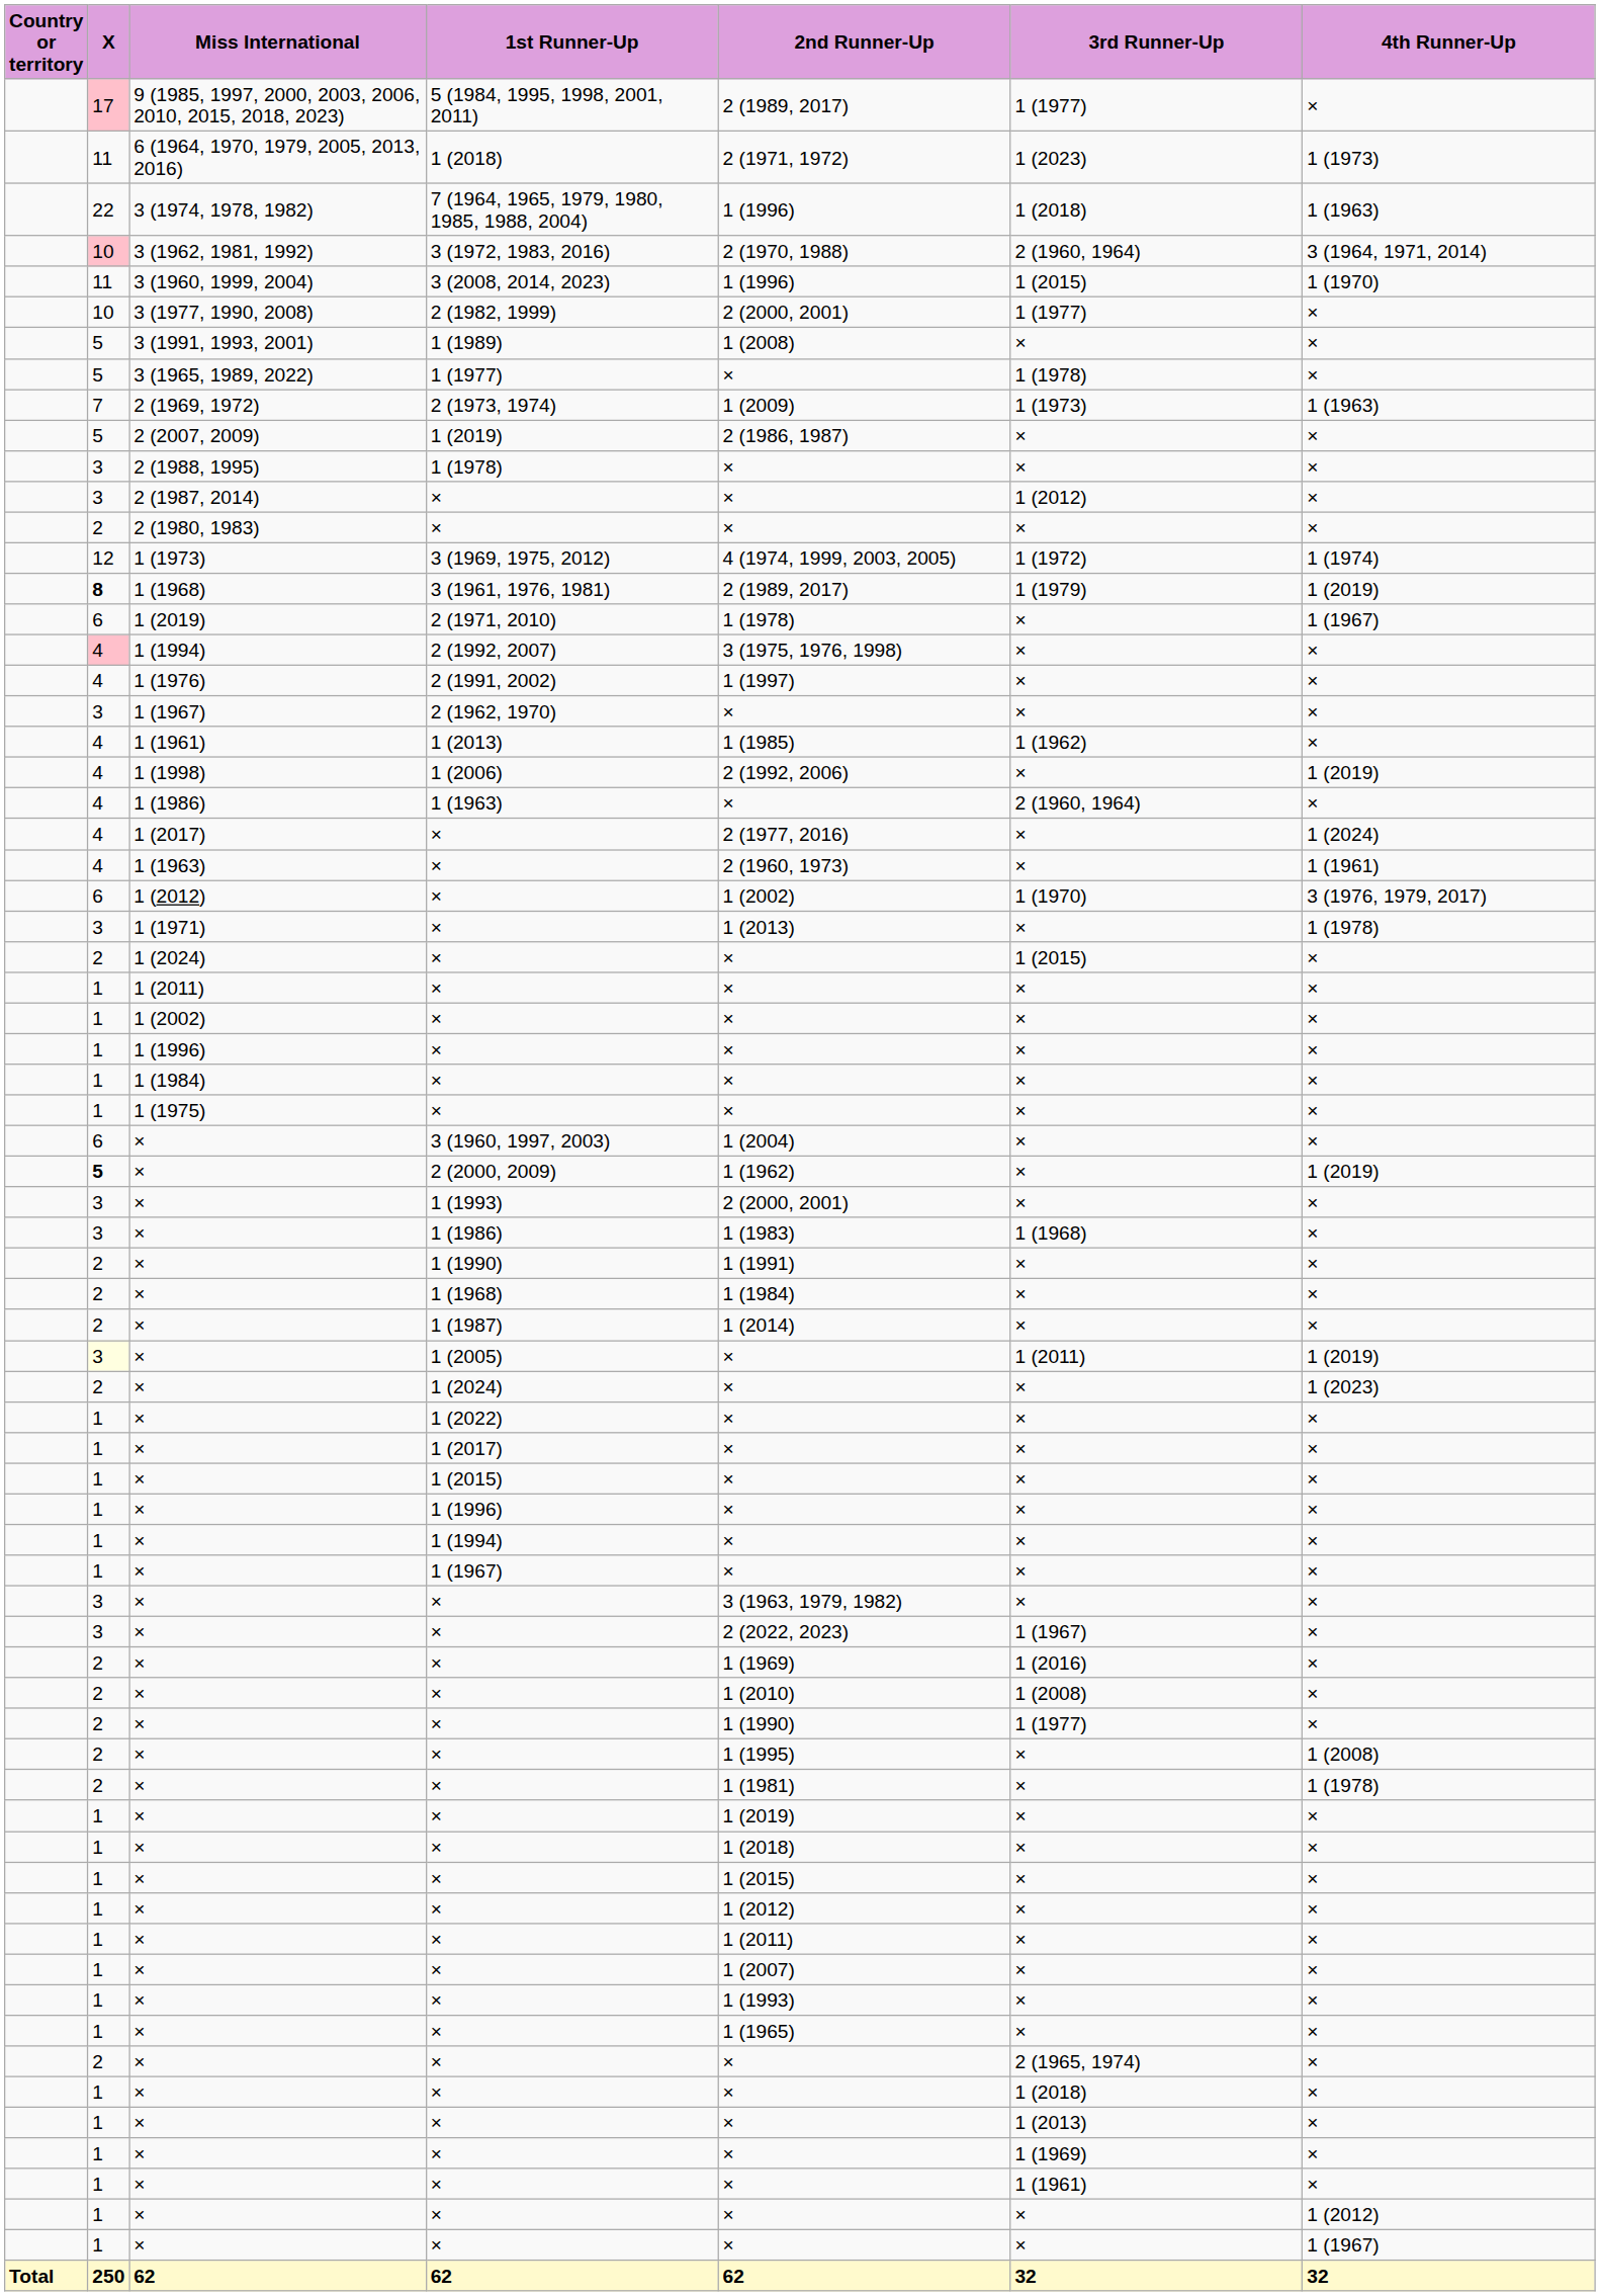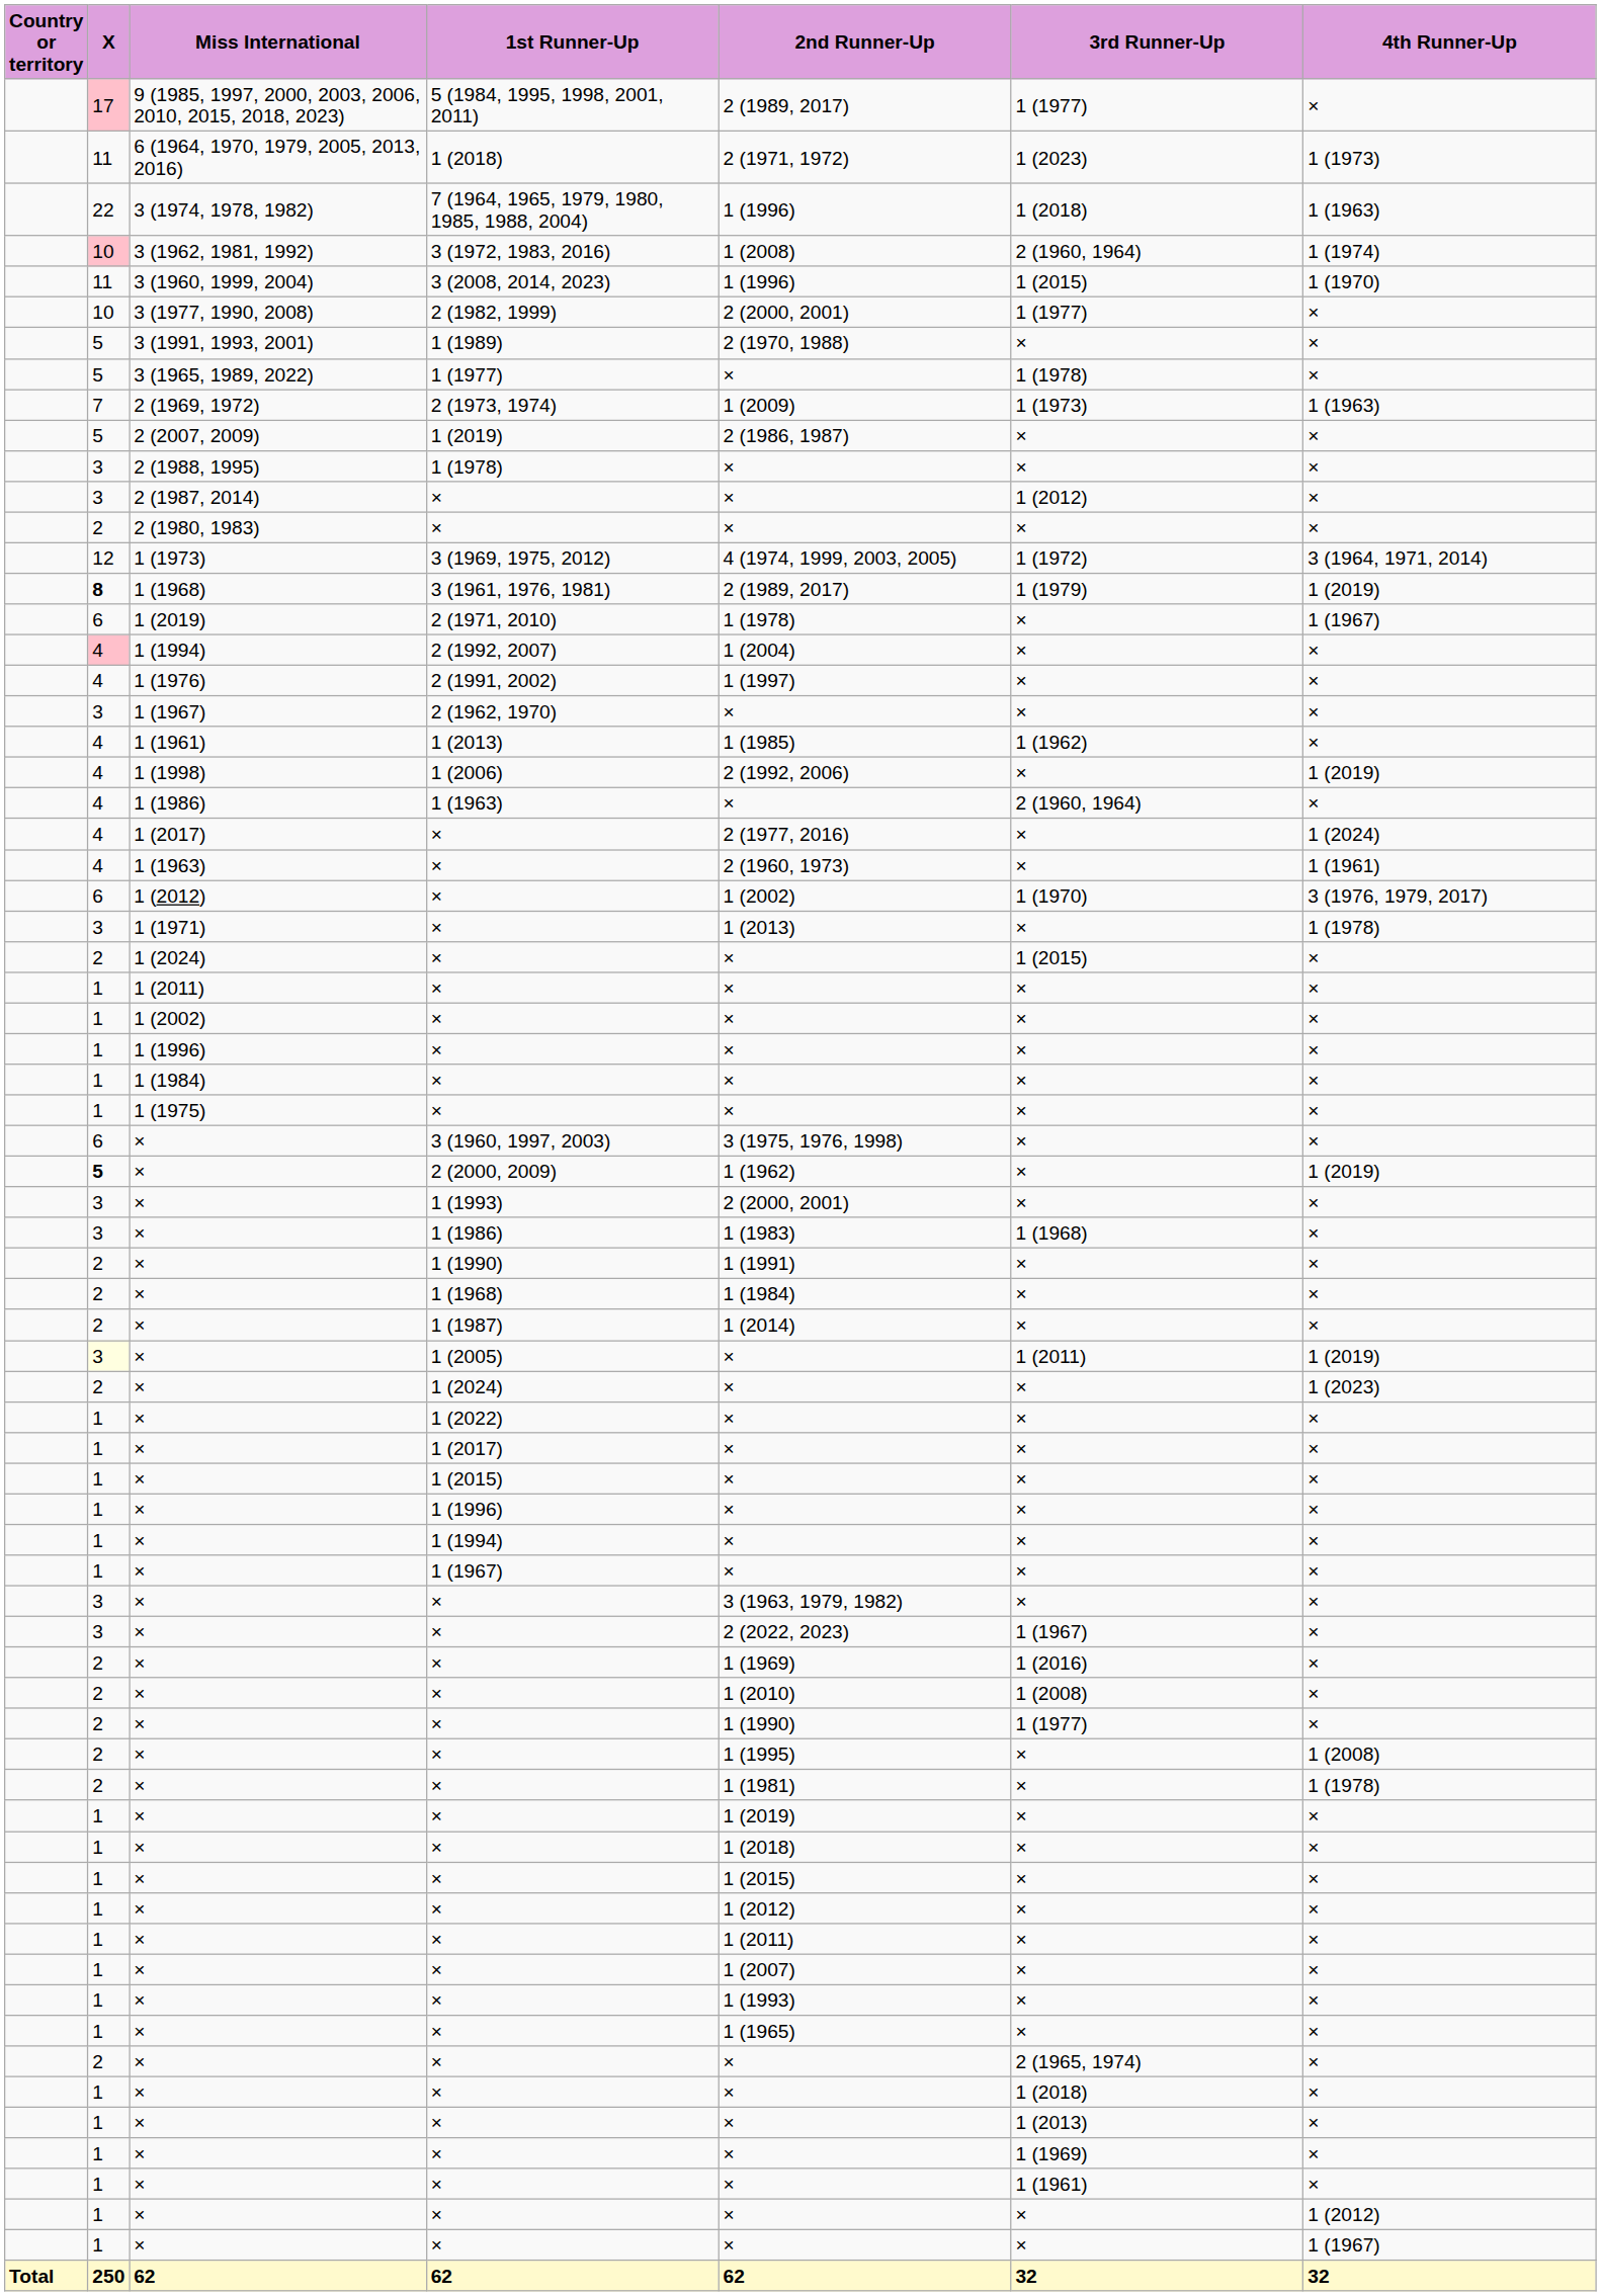3 (1972, 1983, 2016) | 2nd Runner-Up: 2 (1970, 1988) -> 1 (2008)
3 (1972, 1983, 2016) | 4th Runner-Up: 3 (1964, 1971, 2014) -> 1 (1974)
1 (1989) | 2nd Runner-Up: 1 (2008) -> 2 (1970, 1988)
3 (1969, 1975, 2012) | 4th Runner-Up: 1 (1974) -> 3 (1964, 1971, 2014)
2 (1992, 2007) | 2nd Runner-Up: 3 (1975, 1976, 1998) -> 1 (2004)
3 (1960, 1997, 2003) | 2nd Runner-Up: 1 (2004) -> 3 (1975, 1976, 1998)
